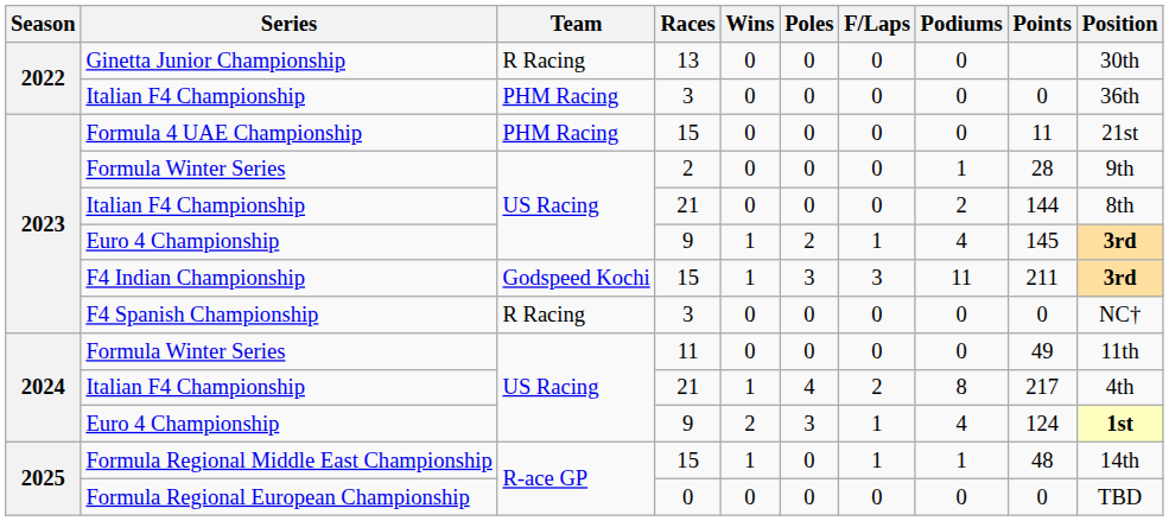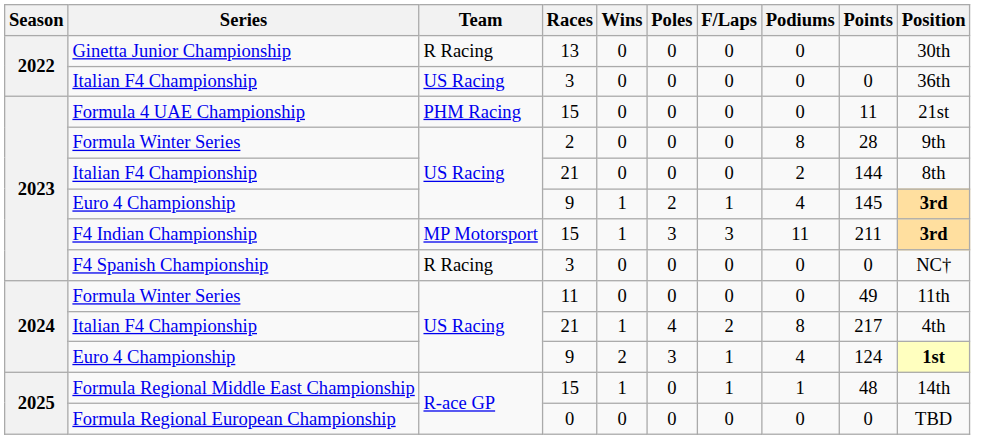2022 / Italian F4 Championship | Team: PHM Racing -> US Racing
2023 / Formula Winter Series | Podiums: 1 -> 8
F4 Indian Championship | Team: Godspeed Kochi -> MP Motorsport
